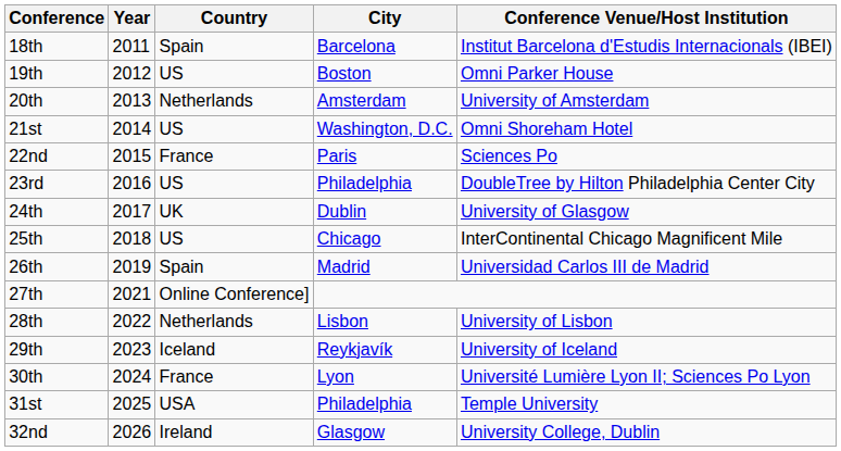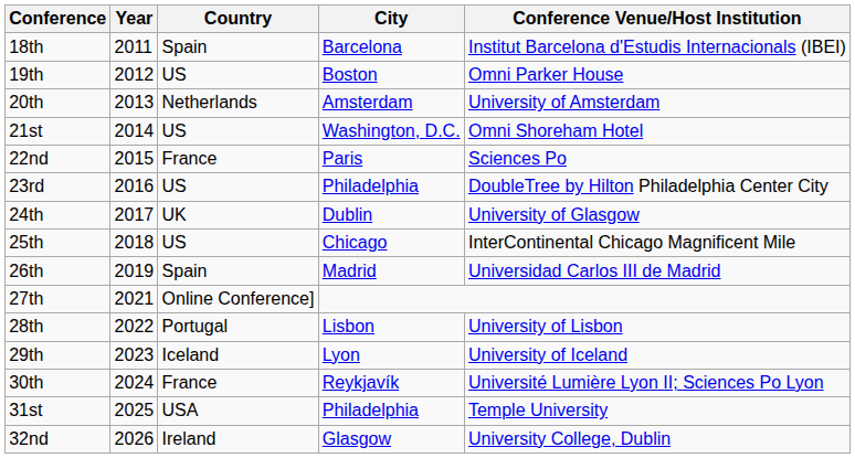28th | Country: Netherlands -> Portugal
29th | City: Reykjavík -> Lyon
30th | City: Lyon -> Reykjavík
